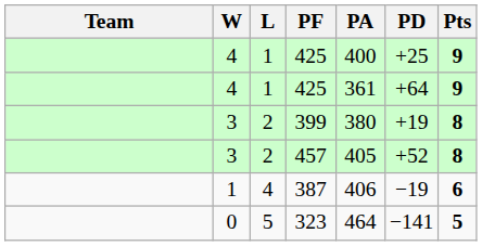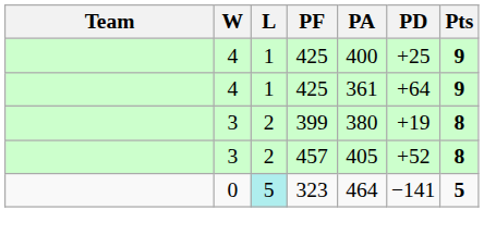- row: 1 | 4 | 387 | 406 | −19 | 6
323 | L: no background -> paleturquoise background
